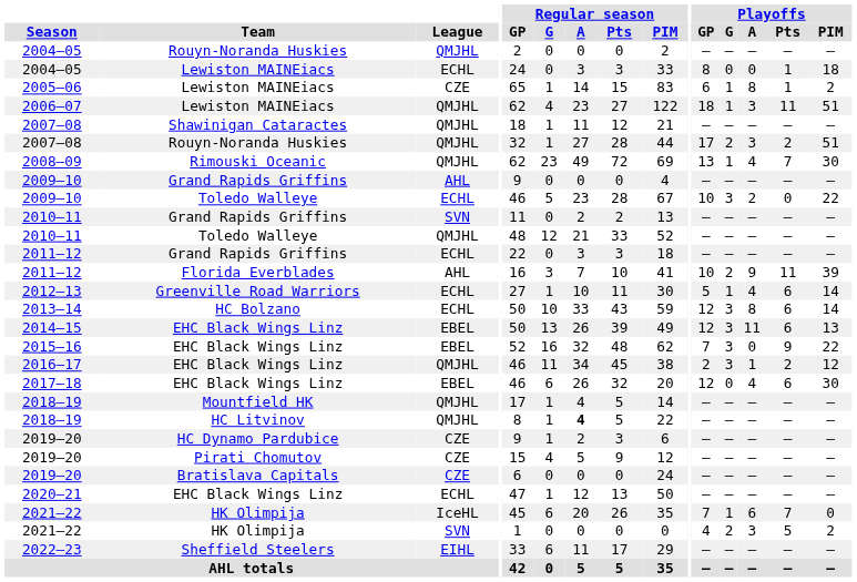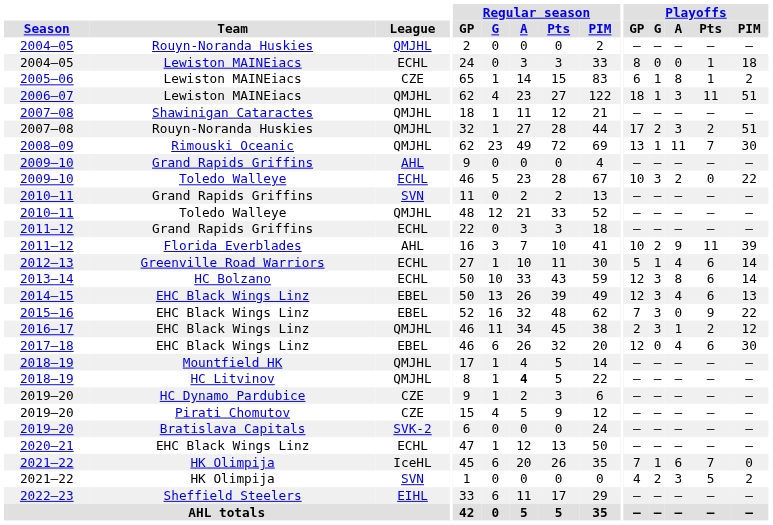2008–09 | Playoffs / A: 4 -> 11
2014–15 | Playoffs / A: 11 -> 4
2019–20 / Bratislava Capitals | League: CZE -> SVK-2
